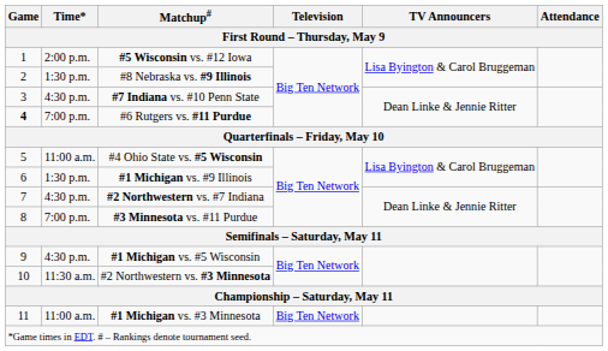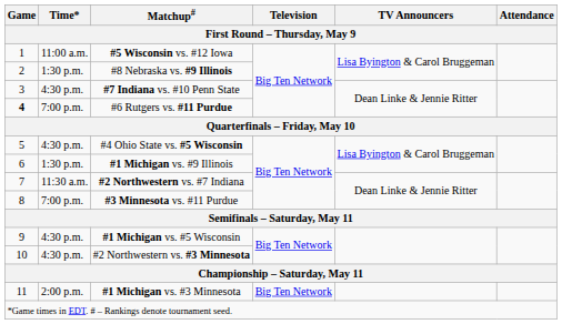#5 Wisconsin vs. #12 Iowa | Time*: 2:00 p.m. -> 11:00 a.m.
#4 Ohio State vs. #5 Wisconsin | Time*: 11:00 a.m. -> 4:30 p.m.
#2 Northwestern vs. #7 Indiana | Time*: 4:30 p.m. -> 11:30 a.m.
#2 Northwestern vs. #3 Minnesota | Time*: 11:30 a.m. -> 4:30 p.m.
#1 Michigan vs. #3 Minnesota | Time*: 11:00 a.m. -> 2:00 p.m.
